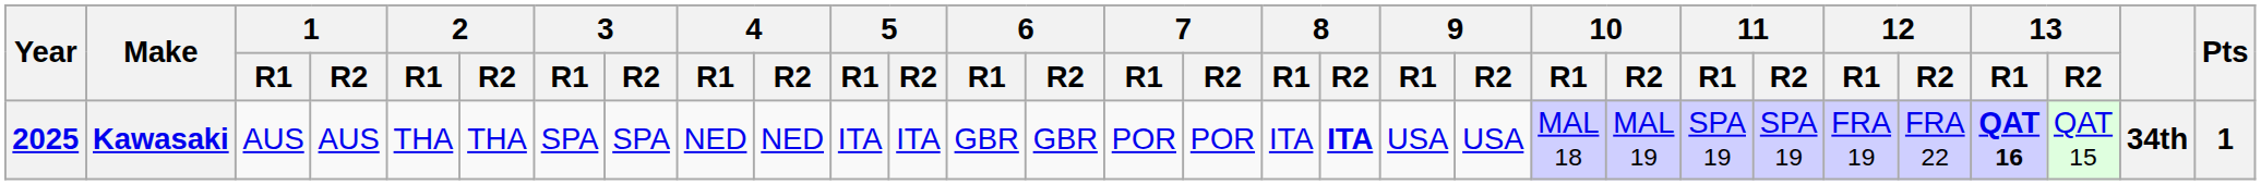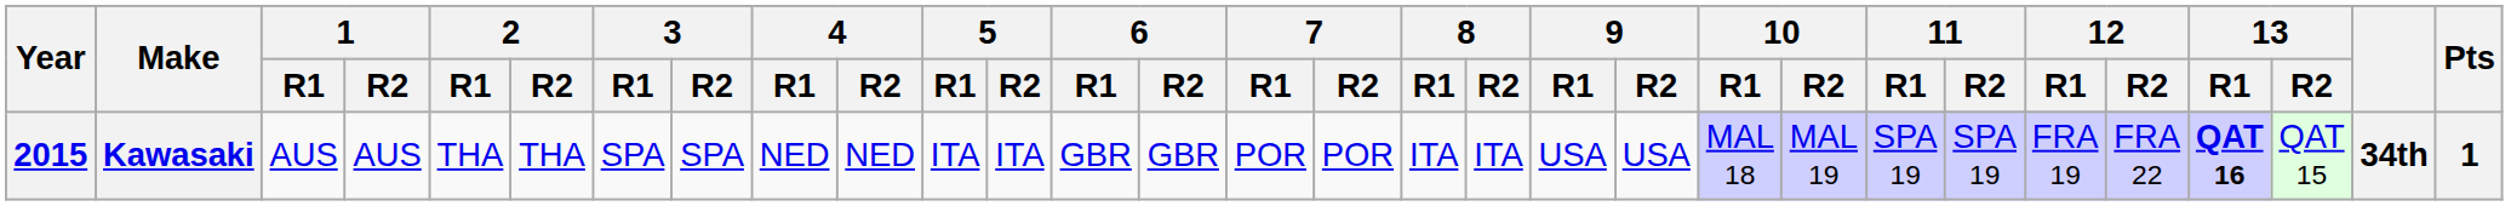Kawasaki | Year: 2025 -> 2015
Kawasaki | 8 / R2: bold -> normal
